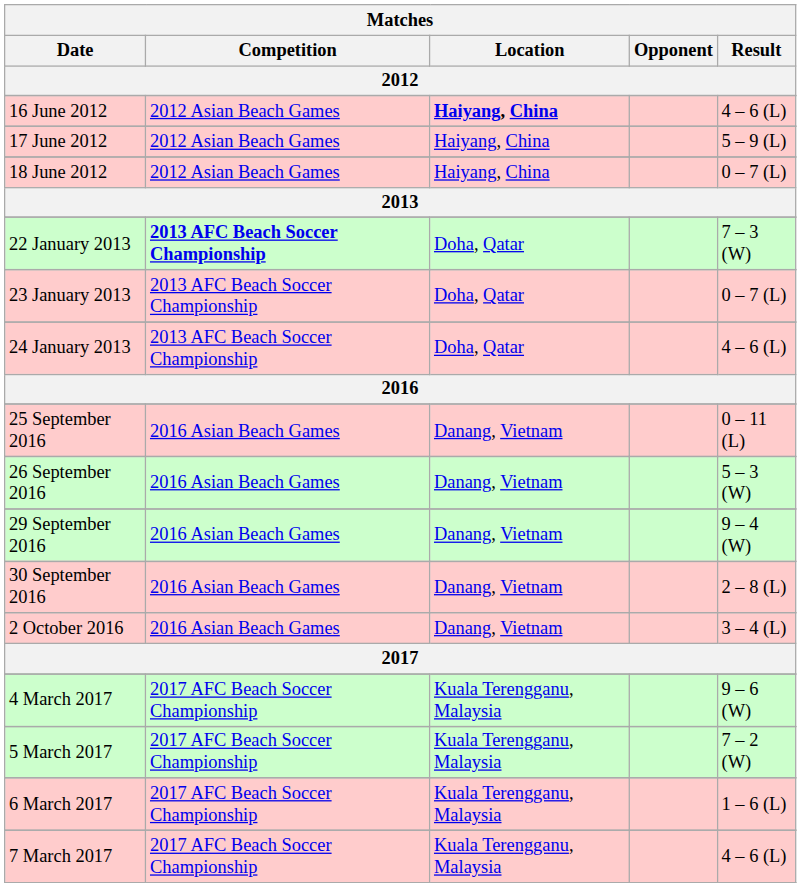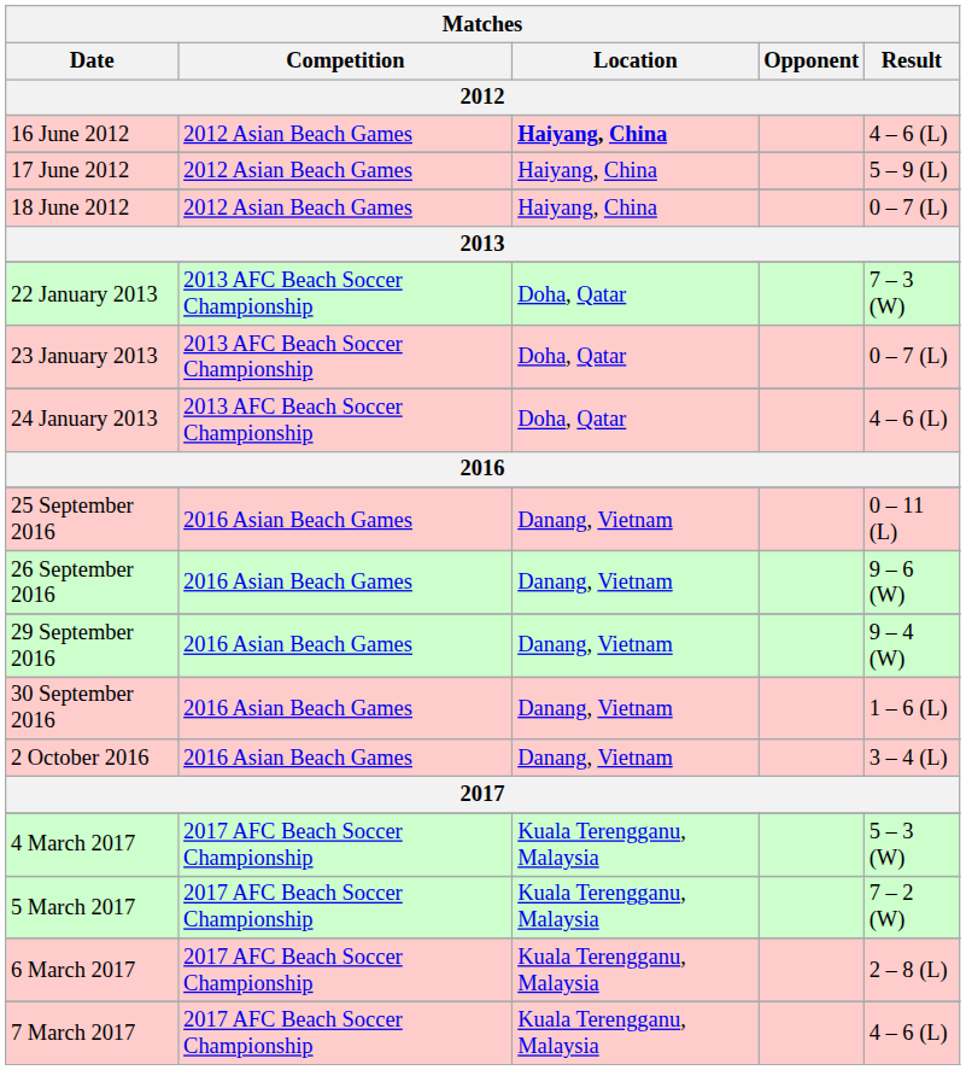22 January 2013 | Matches / Competition: bold -> normal
26 September 2016 | Matches / Result: 5 – 3 (W) -> 9 – 6 (W)
30 September 2016 | Matches / Result: 2 – 8 (L) -> 1 – 6 (L)
4 March 2017 | Matches / Result: 9 – 6 (W) -> 5 – 3 (W)
6 March 2017 | Matches / Result: 1 – 6 (L) -> 2 – 8 (L)
